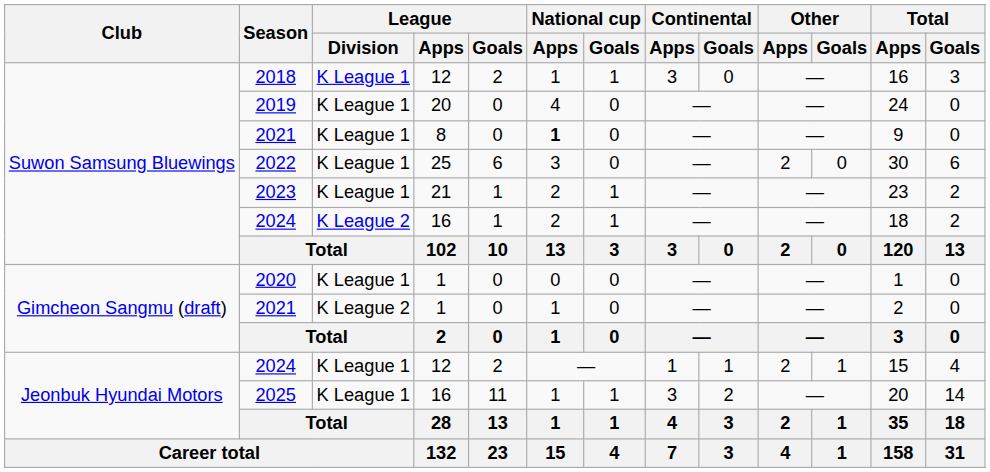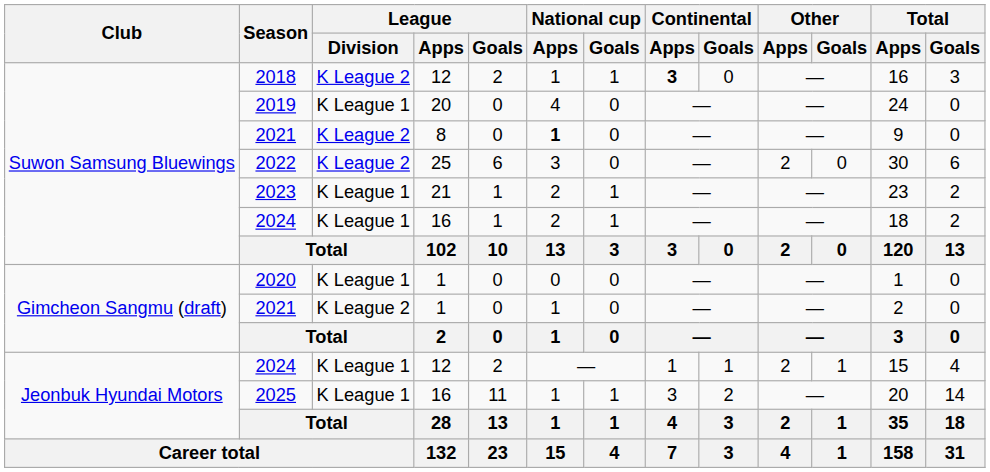2018 | League / Division: K League 1 -> K League 2
2018 | Continental / Apps: normal -> bold
2021 / 8 | League / Division: K League 1 -> K League 2
2022 | League / Division: K League 1 -> K League 2
2024 / 16 | League / Division: K League 2 -> K League 1
